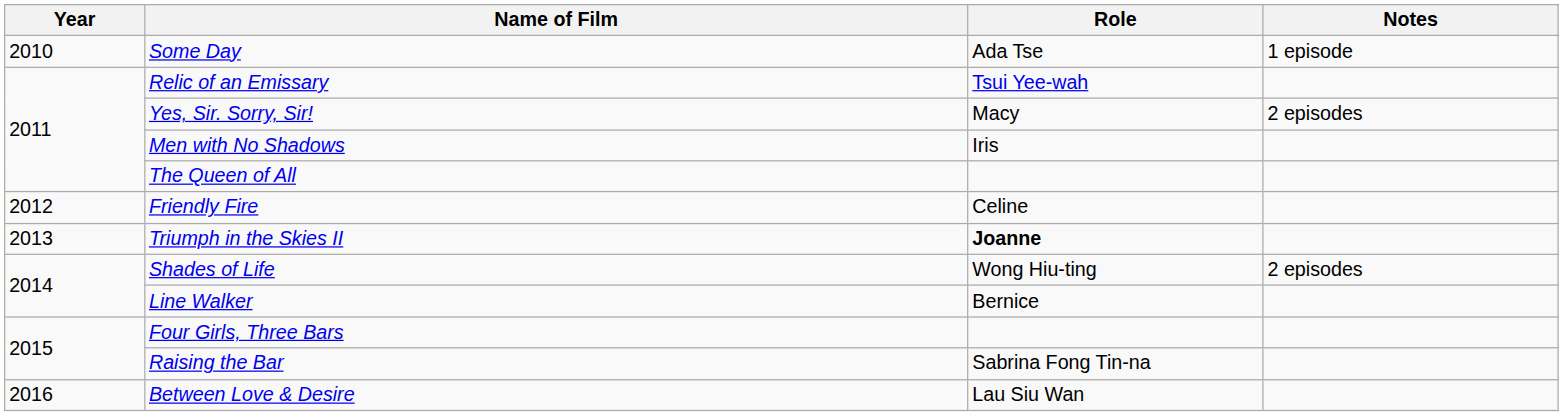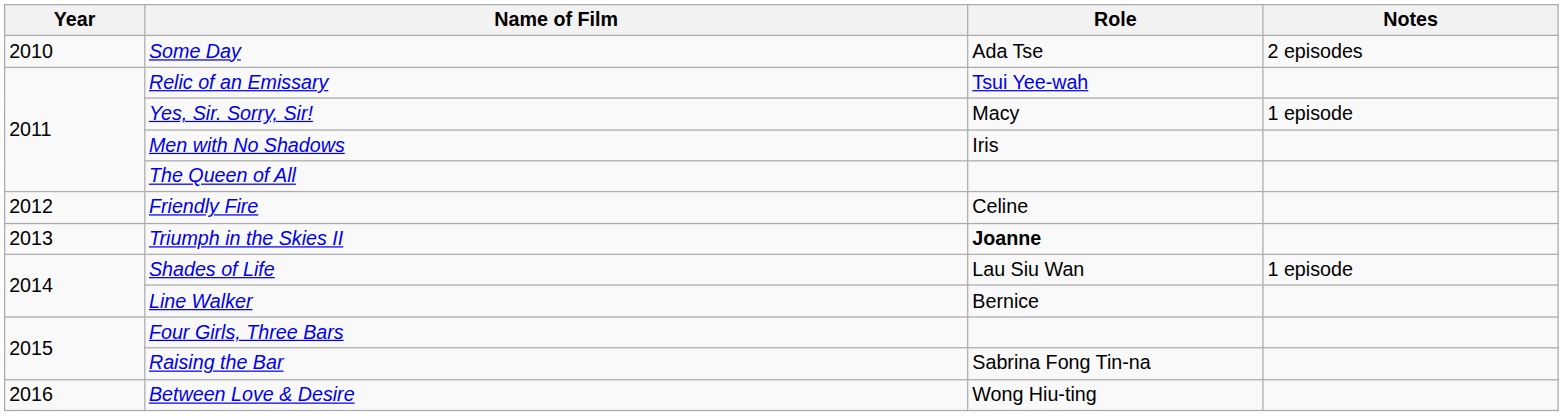Some Day | Notes: 1 episode -> 2 episodes
Yes, Sir. Sorry, Sir! | Notes: 2 episodes -> 1 episode
Shades of Life | Role: Wong Hiu-ting -> Lau Siu Wan
Shades of Life | Notes: 2 episodes -> 1 episode
Between Love & Desire | Role: Lau Siu Wan -> Wong Hiu-ting
